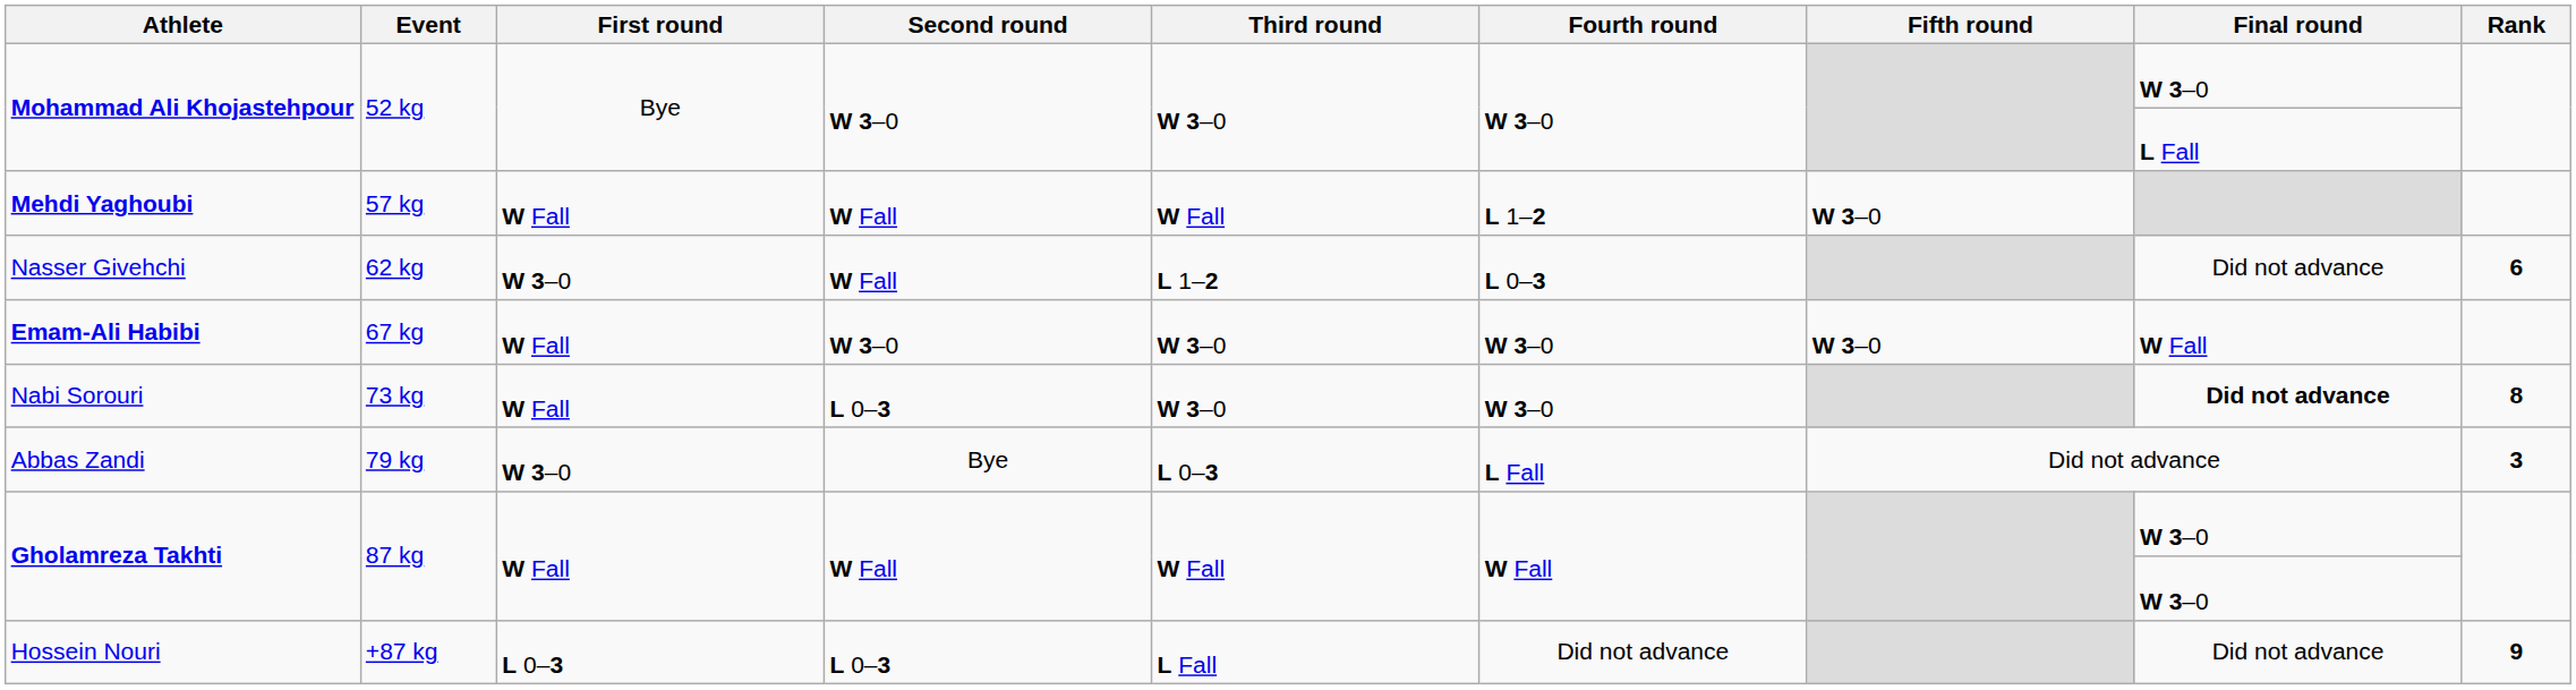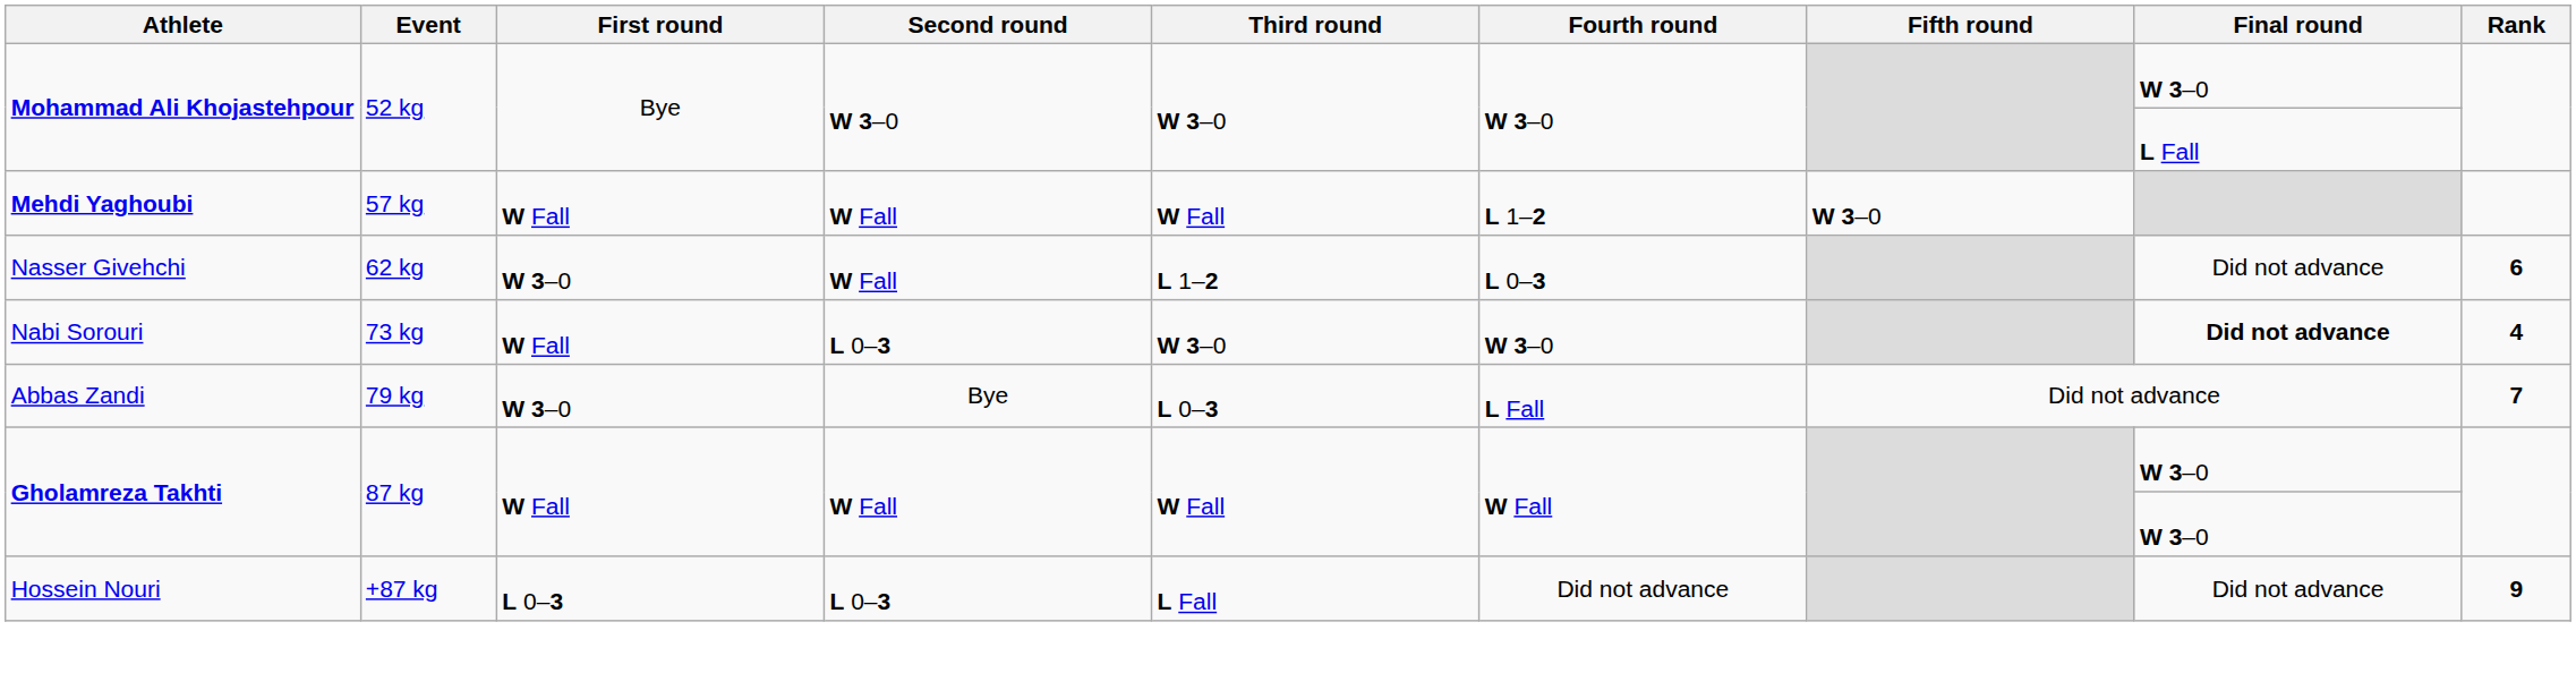- row: Emam-Ali Habibi | 67 kg | W Fall | W 3–0 | W 3–0 | W 3–0 | W 3–0 | W Fall
Nabi Sorouri | Rank: 8 -> 4
Abbas Zandi | Rank: 3 -> 7
